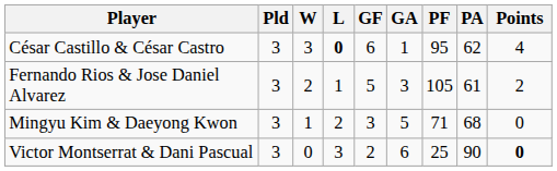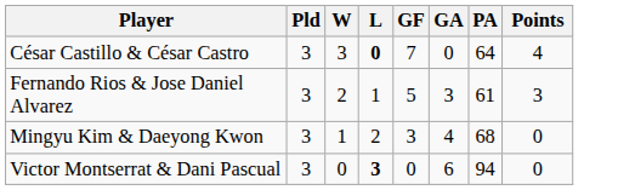- column: PF | 95 | 105 | 71 | 25
César Castillo & César Castro | GF: 6 -> 7
César Castillo & César Castro | GA: 1 -> 0
César Castillo & César Castro | PA: 62 -> 64
Fernando Rios & Jose Daniel Alvarez | Points: 2 -> 3
Mingyu Kim & Daeyong Kwon | GA: 5 -> 4
Victor Montserrat & Dani Pascual | L: normal -> bold
Victor Montserrat & Dani Pascual | GF: 2 -> 0
Victor Montserrat & Dani Pascual | PA: 90 -> 94
Victor Montserrat & Dani Pascual | Points: bold -> normal
